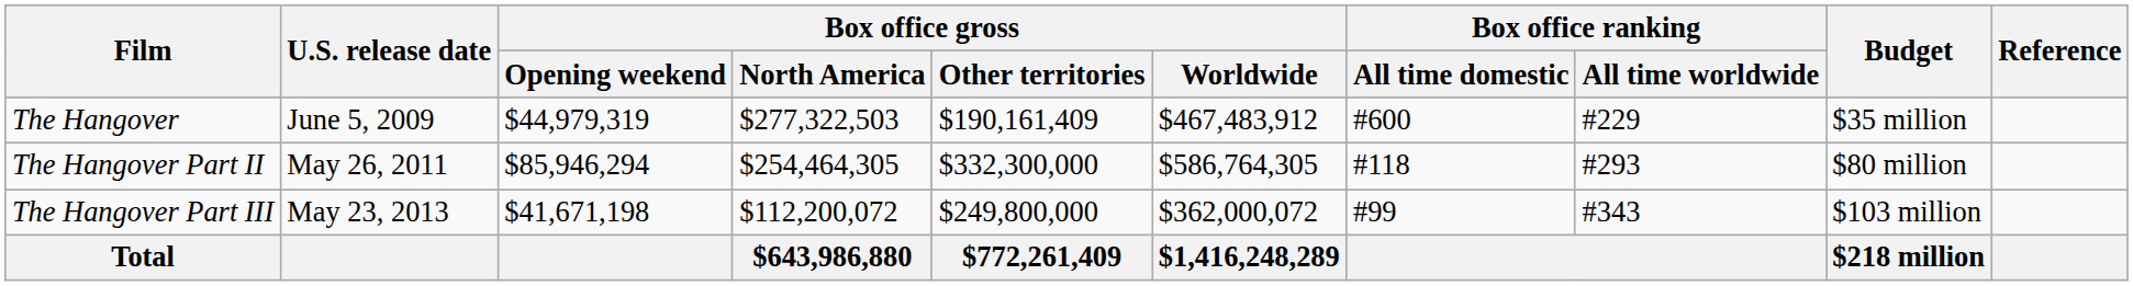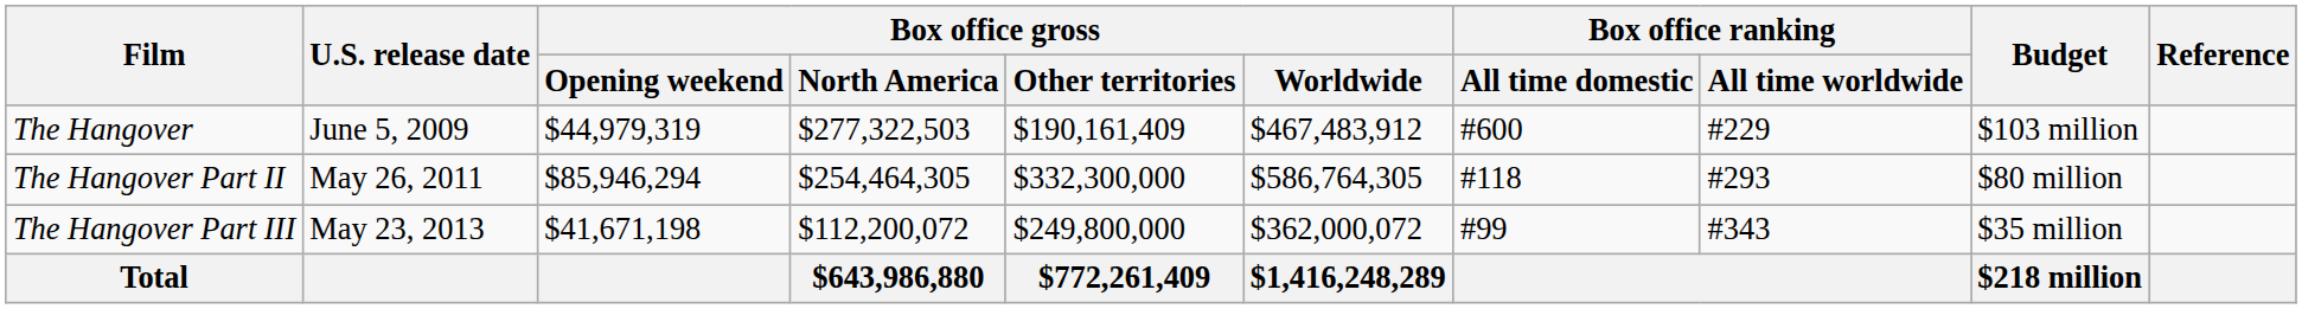The Hangover | Budget: $35 million -> $103 million
The Hangover Part III | Budget: $103 million -> $35 million
